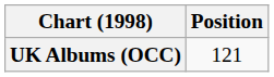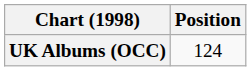UK Albums (OCC) | Position: 121 -> 124
